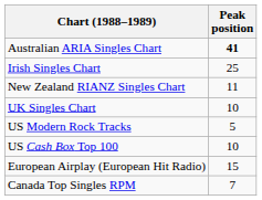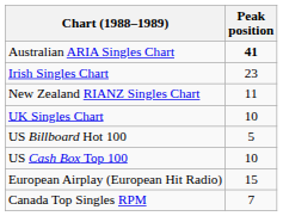Irish Singles Chart | Peak position: 25 -> 23
+ row: US Billboard Hot 100 | 5
- row: US Modern Rock Tracks | 5
